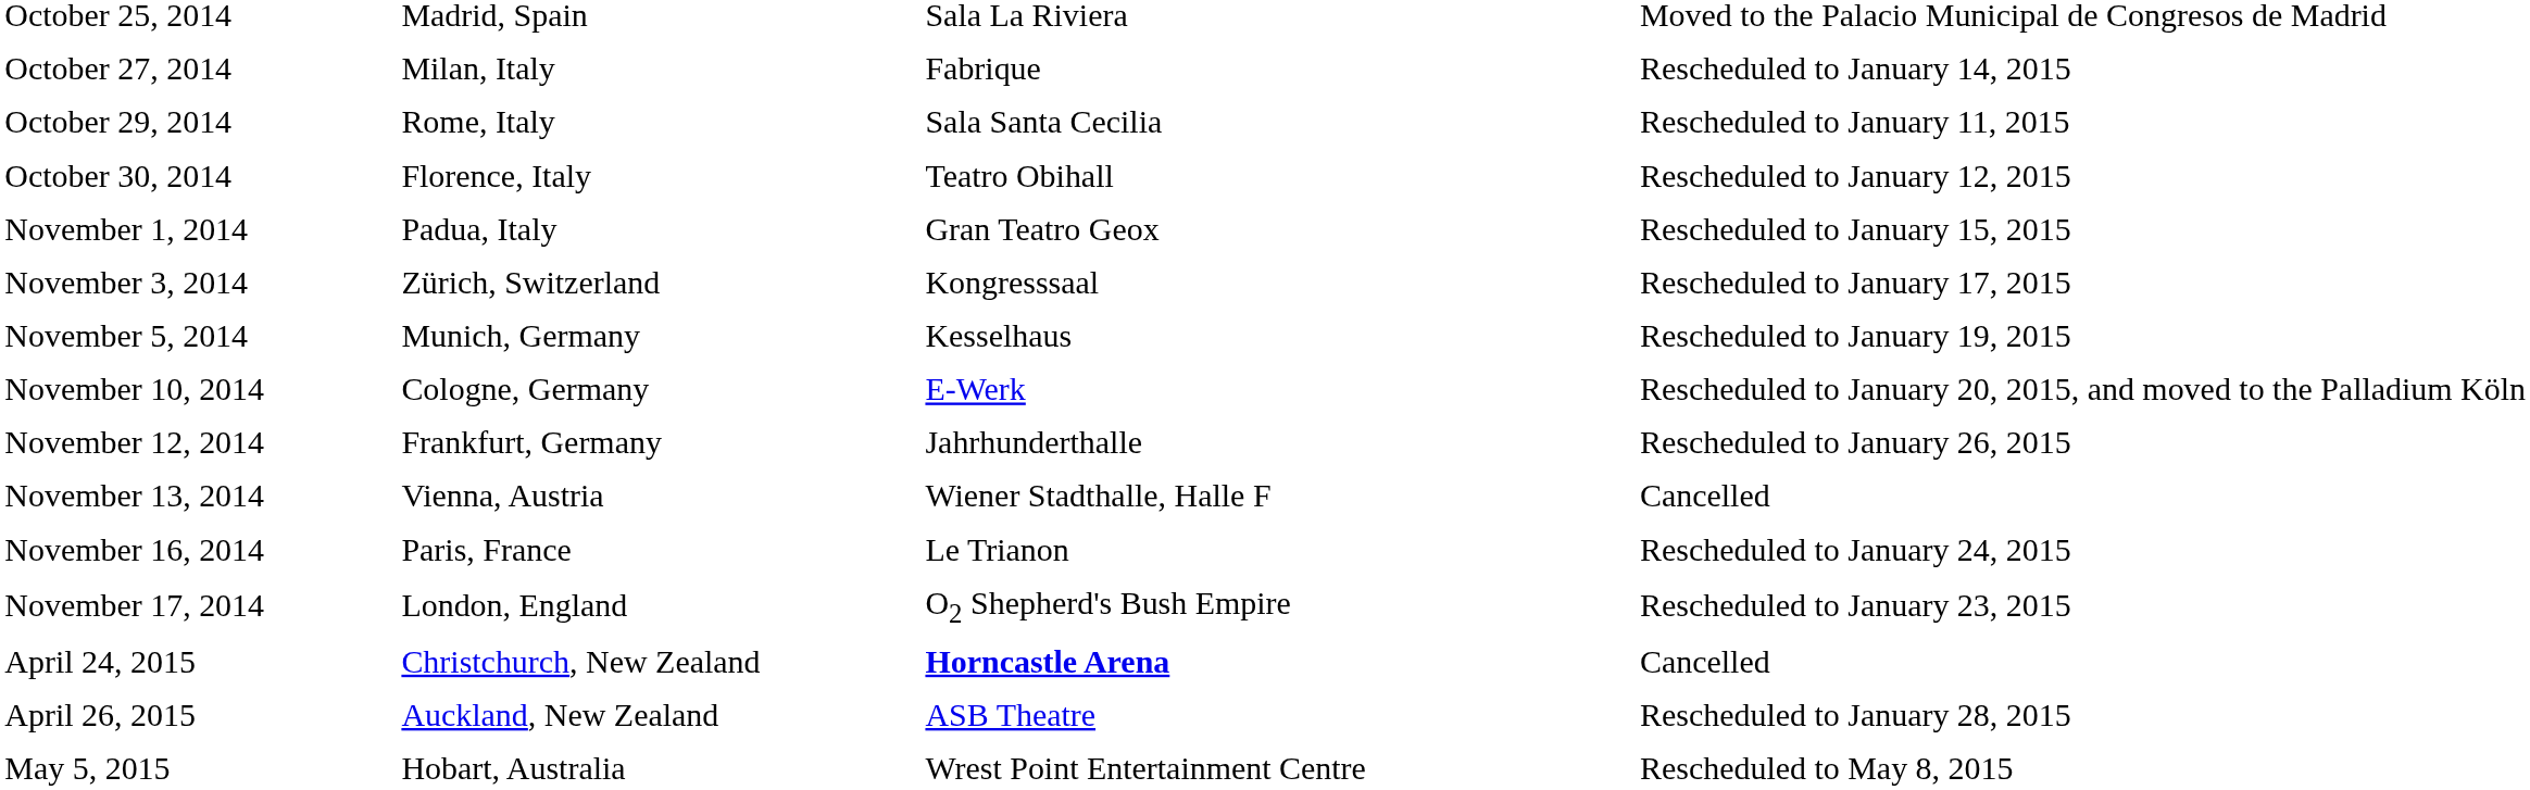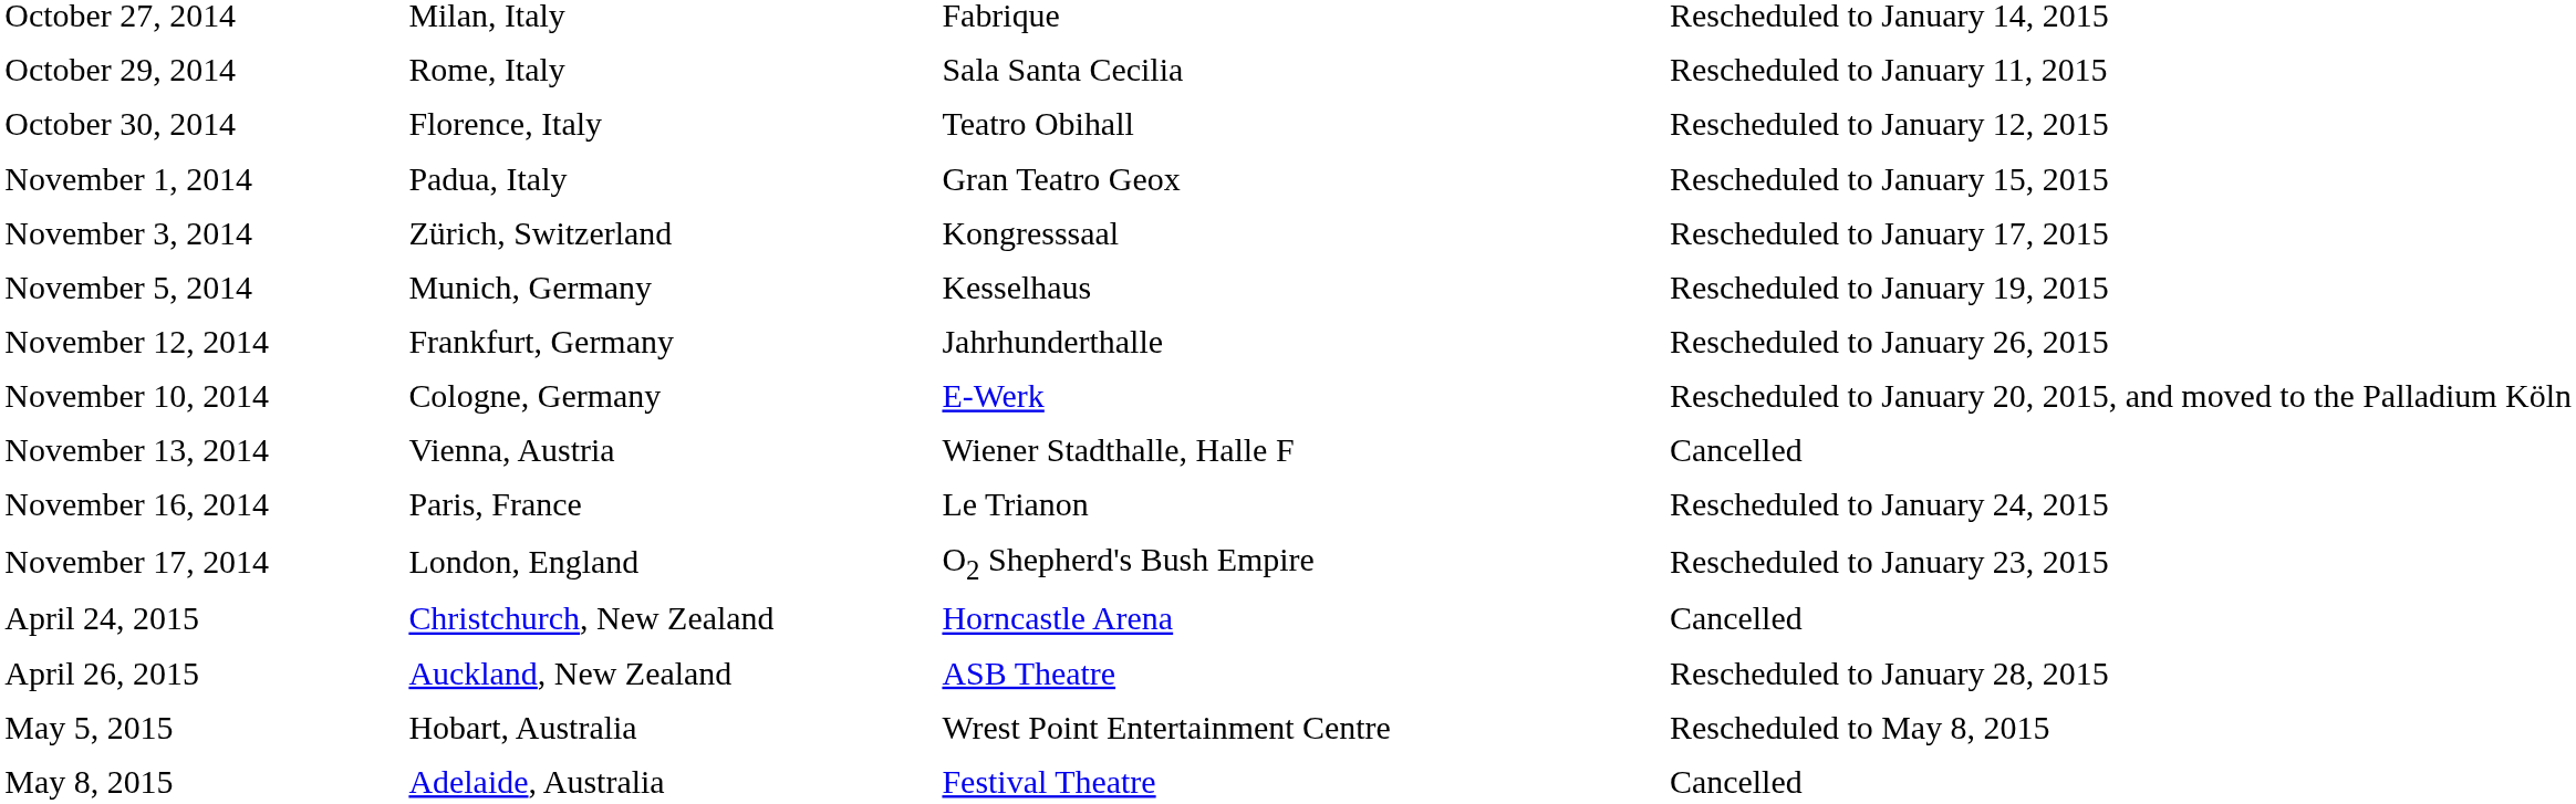- row: October 25, 2014 | Madrid, Spain | Sala La Riviera | Moved to the Palacio Municipal de Congresos de Madrid
rows swapped: November 10, 2014 <-> November 12, 2014
April 24, 2015 | column 3: bold -> normal
+ row: May 8, 2015 | Adelaide, Australia | Festival Theatre | Cancelled
